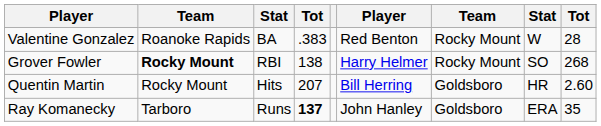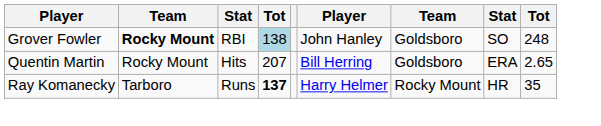- row: Valentine Gonzalez | Roanoke Rapids | BA | .383 | Red Benton | Rocky Mount | W | 28
Grover Fowler | column 4: no background -> lightblue background
Grover Fowler | column 6: Harry Helmer -> John Hanley
Grover Fowler | column 7: Rocky Mount -> Goldsboro
Grover Fowler | column 9: 268 -> 248
Quentin Martin | column 8: HR -> ERA
Quentin Martin | column 9: 2.60 -> 2.65
Ray Komanecky | column 6: John Hanley -> Harry Helmer
Ray Komanecky | column 7: Goldsboro -> Rocky Mount
Ray Komanecky | column 8: ERA -> HR
